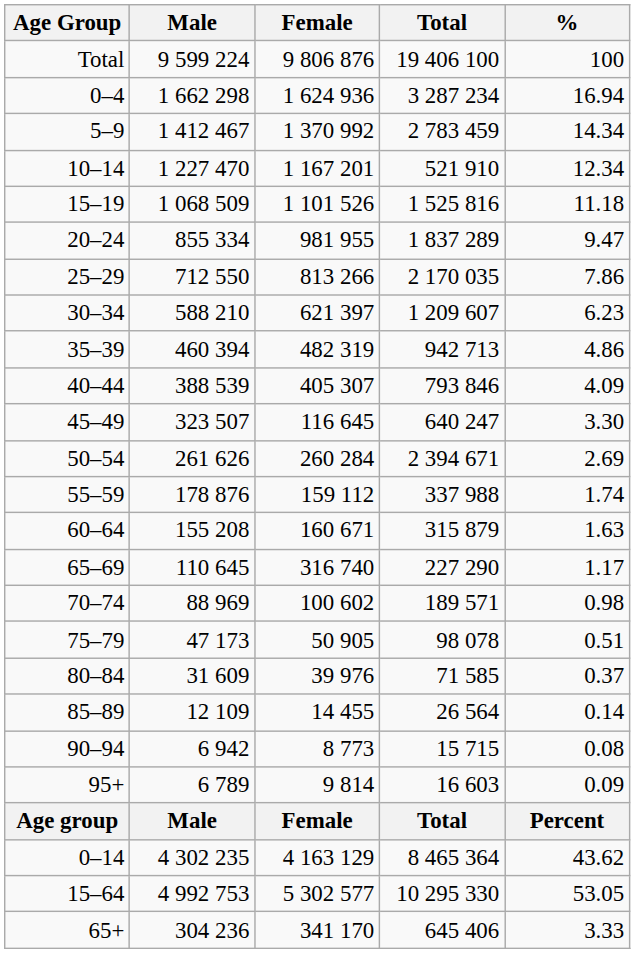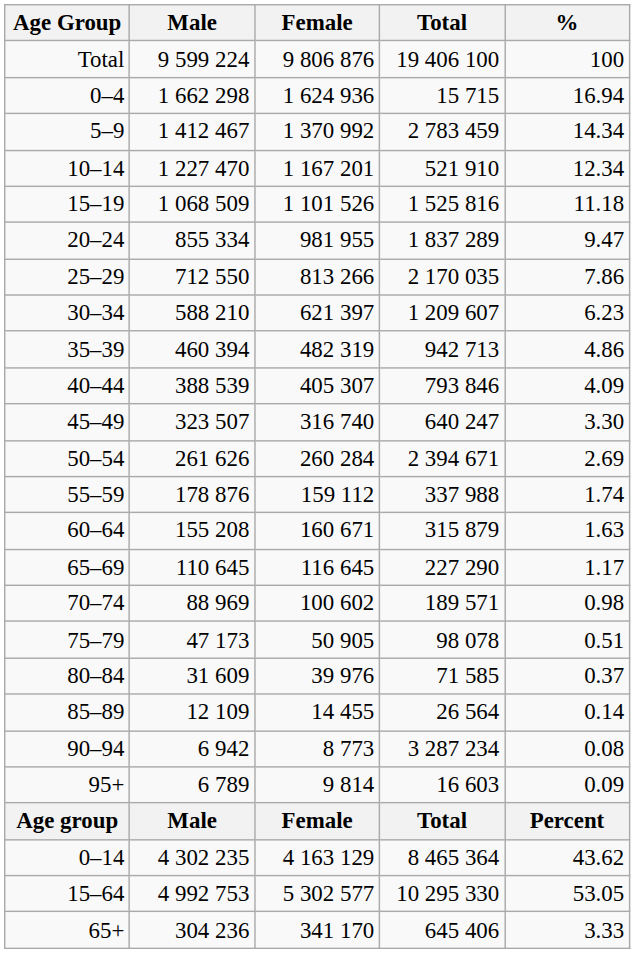0–4 | Total: 3 287 234 -> 15 715
45–49 | Female: 116 645 -> 316 740
65–69 | Female: 316 740 -> 116 645
90–94 | Total: 15 715 -> 3 287 234
